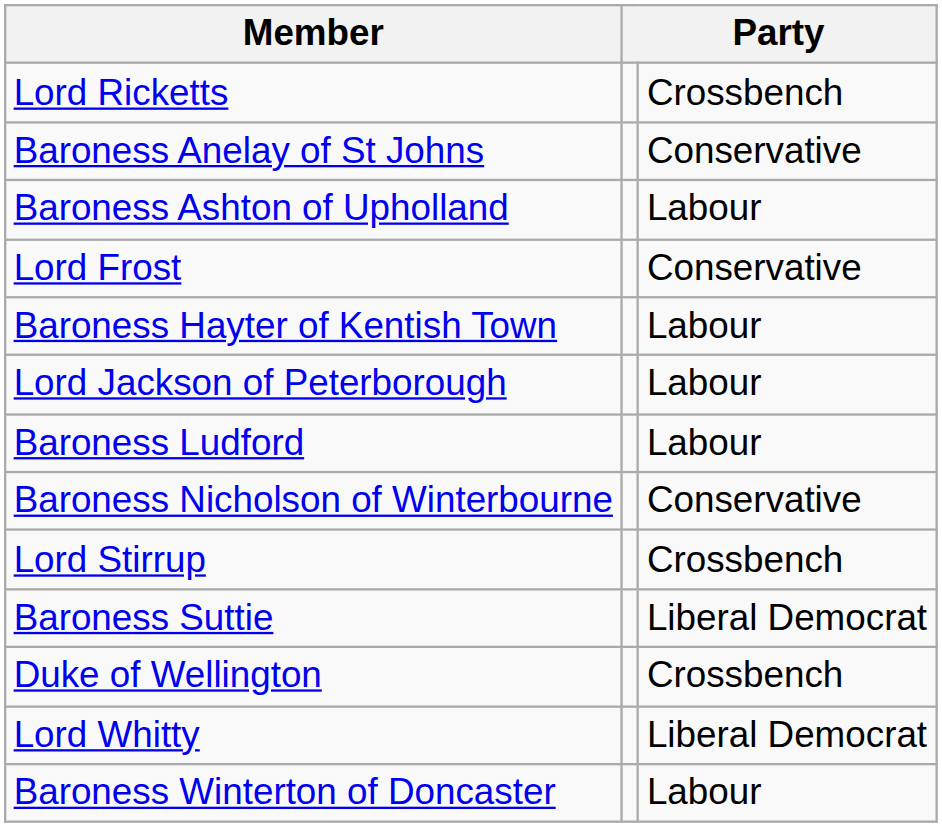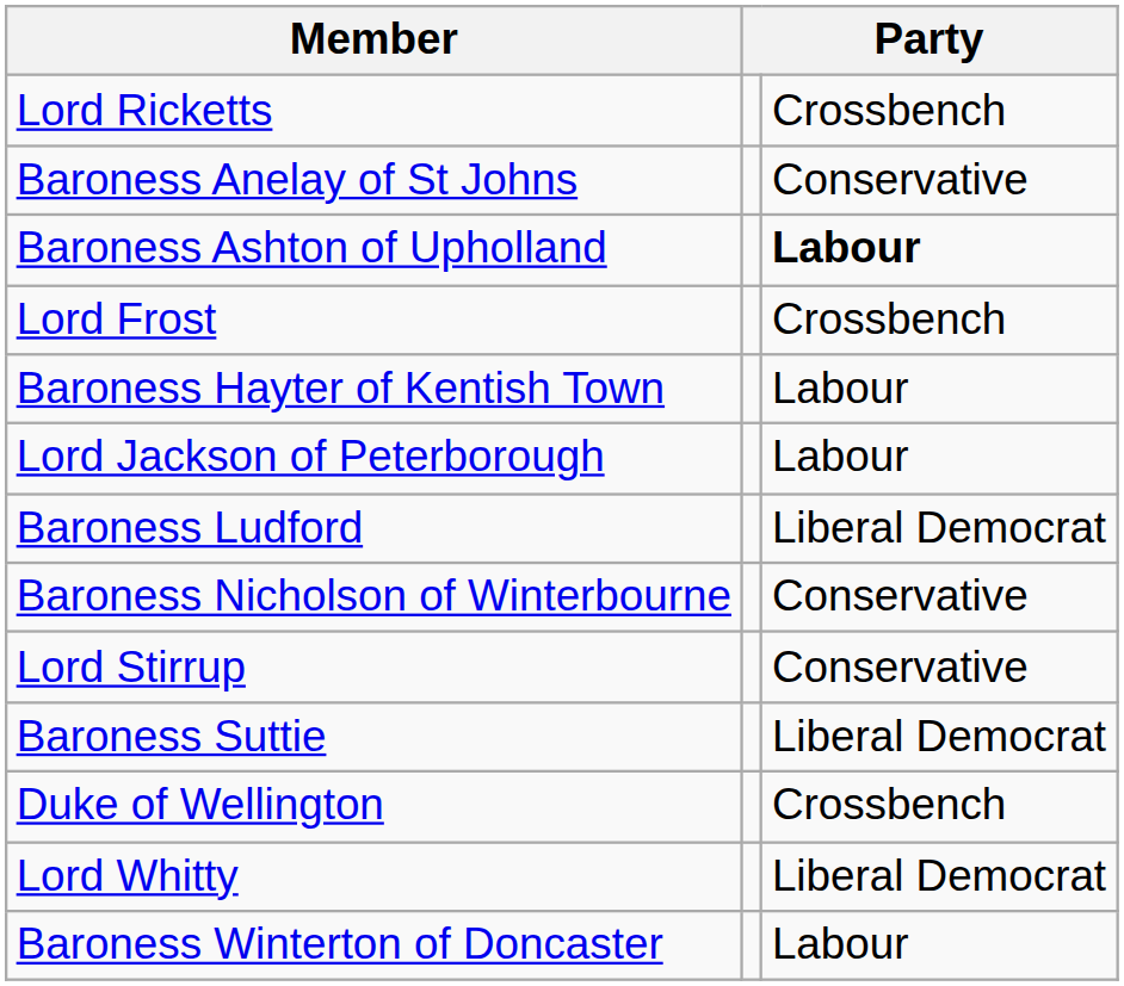Baroness Ashton of Upholland | column 3: normal -> bold
Lord Frost | column 3: Conservative -> Crossbench
Baroness Ludford | column 3: Labour -> Liberal Democrat
Lord Stirrup | column 3: Crossbench -> Conservative
